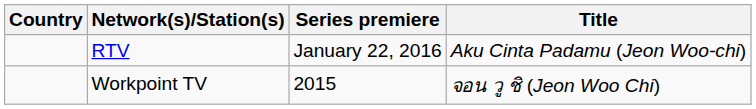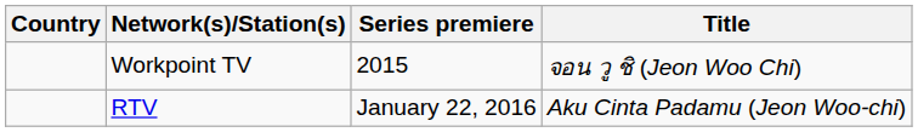rows swapped: Workpoint TV <-> RTV
